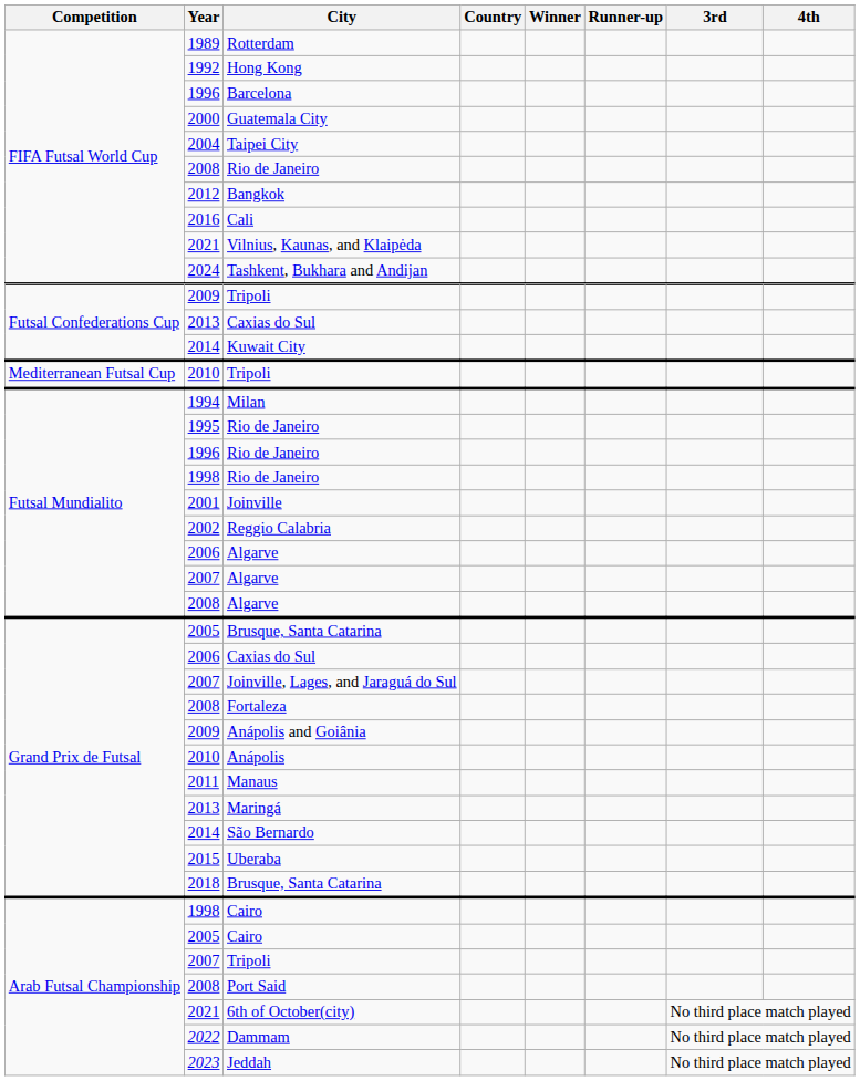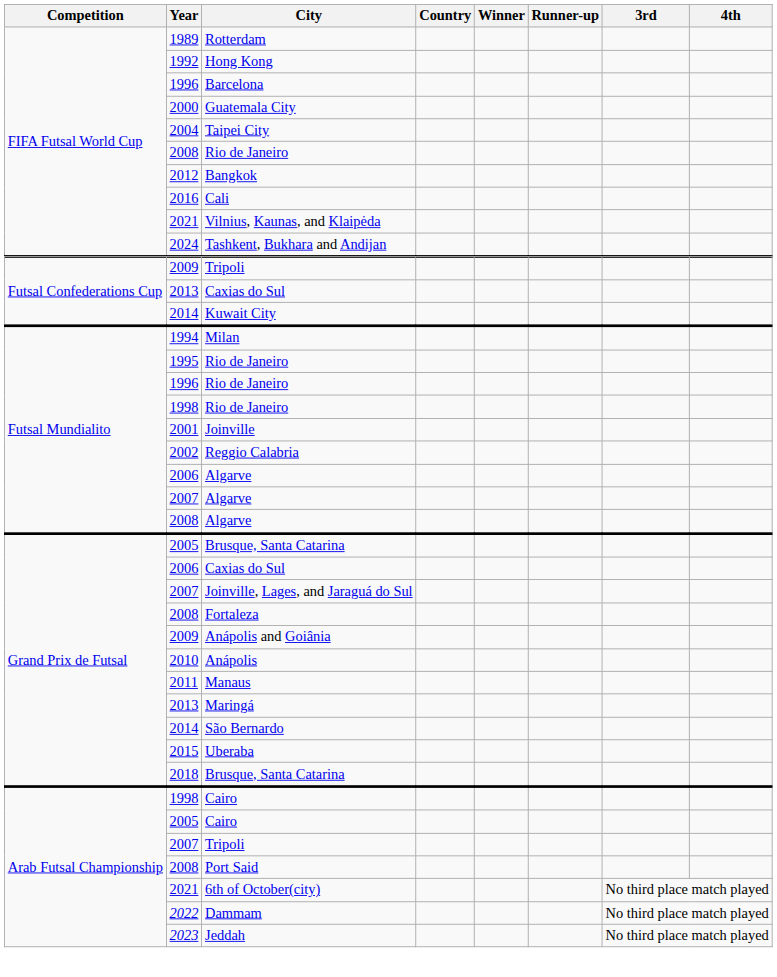- row: Mediterranean Futsal Cup | 2010 | Tripoli
